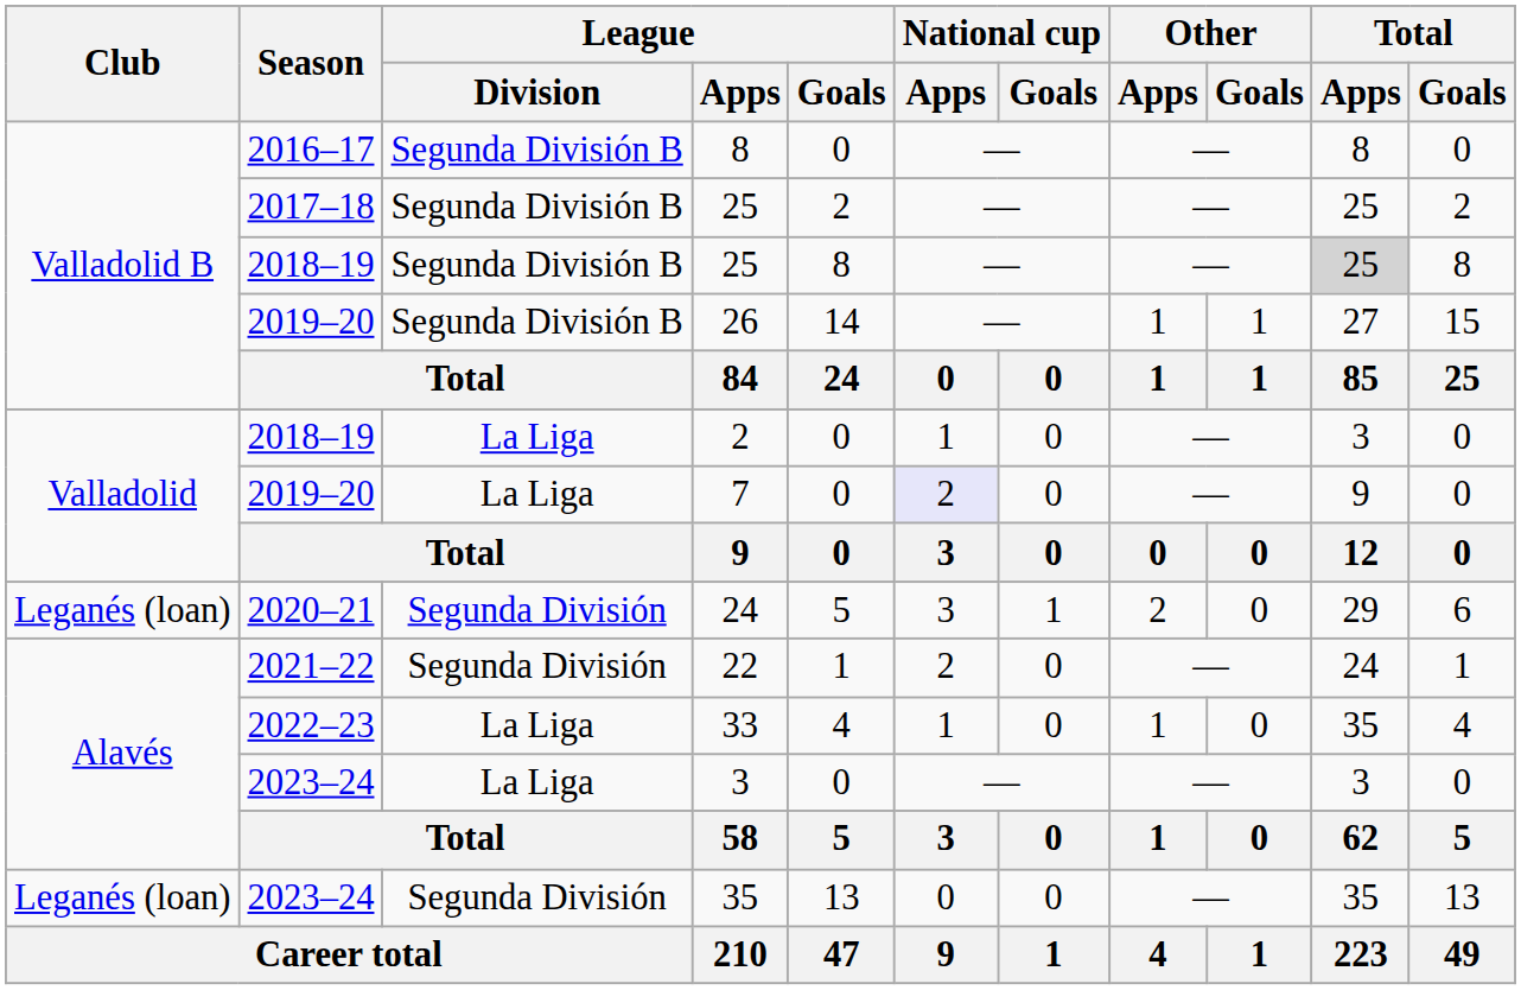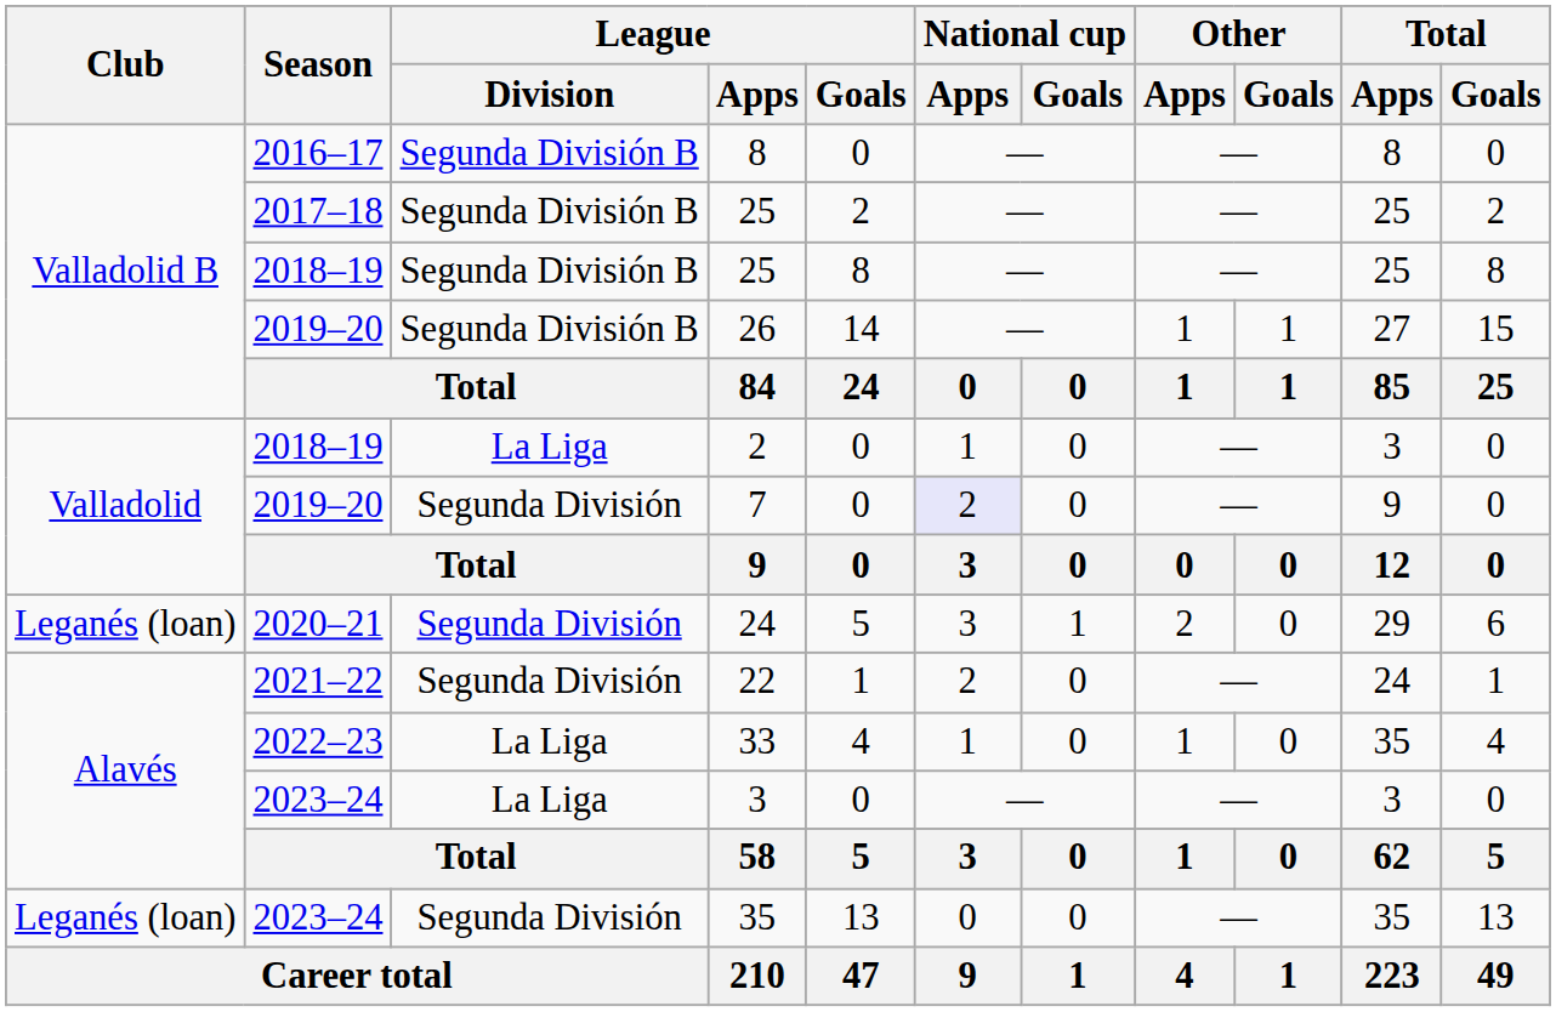2018–19 / 25 | Total / Apps: lightgrey background -> no background
7 | League / Division: La Liga -> Segunda División
